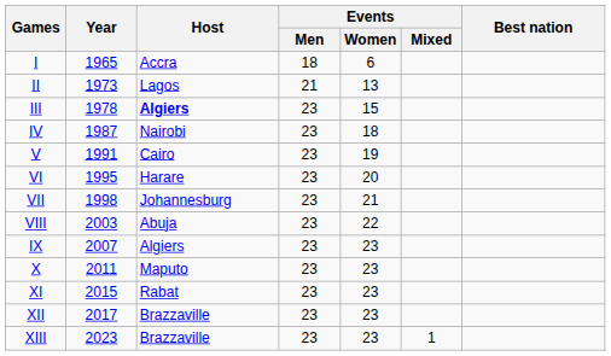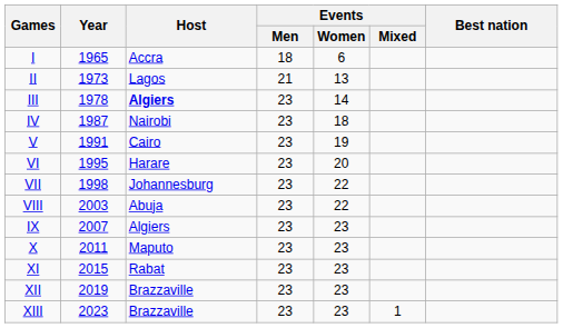III | Events / Women: 15 -> 14
VII | Events / Women: 21 -> 22
XII | Year: 2017 -> 2019
